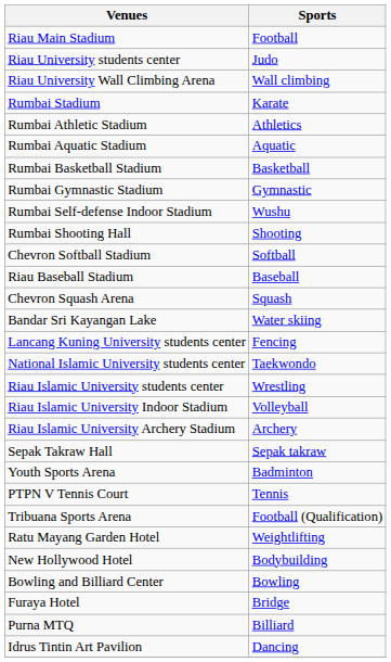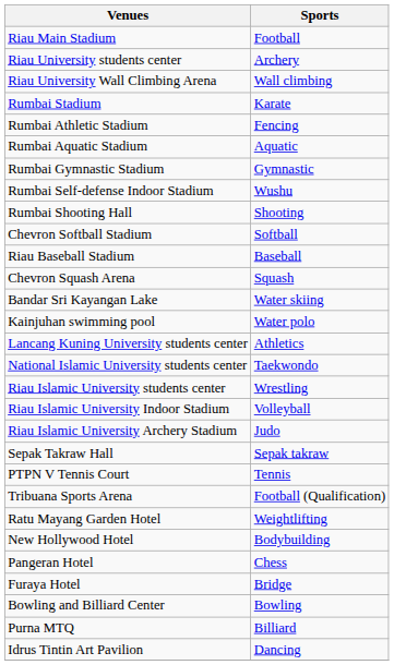Riau University students center | Sports: Judo -> Archery
Rumbai Athletic Stadium | Sports: Athletics -> Fencing
- row: Rumbai Basketball Stadium | Basketball
+ row: Kainjuhan swimming pool | Water polo
Lancang Kuning University students center | Sports: Fencing -> Athletics
Riau Islamic University Archery Stadium | Sports: Archery -> Judo
- row: Youth Sports Arena | Badminton
+ row: Pangeran Hotel | Chess
rows swapped: Furaya Hotel <-> Bowling and Billiard Center
